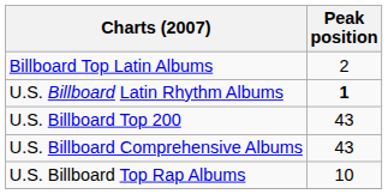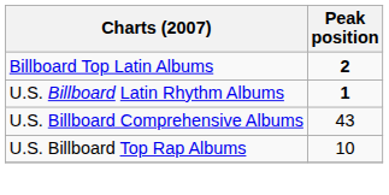Billboard Top Latin Albums | Peak position: normal -> bold
- row: U.S. Billboard Top 200 | 43
